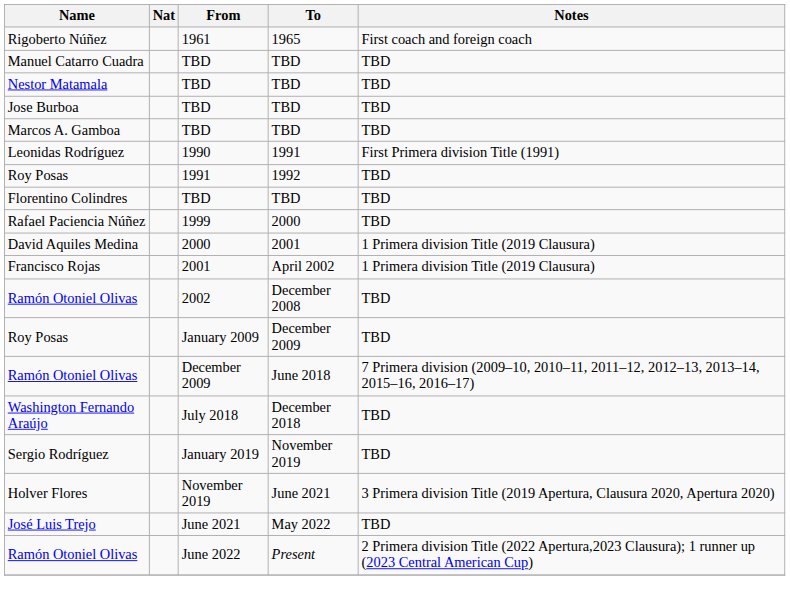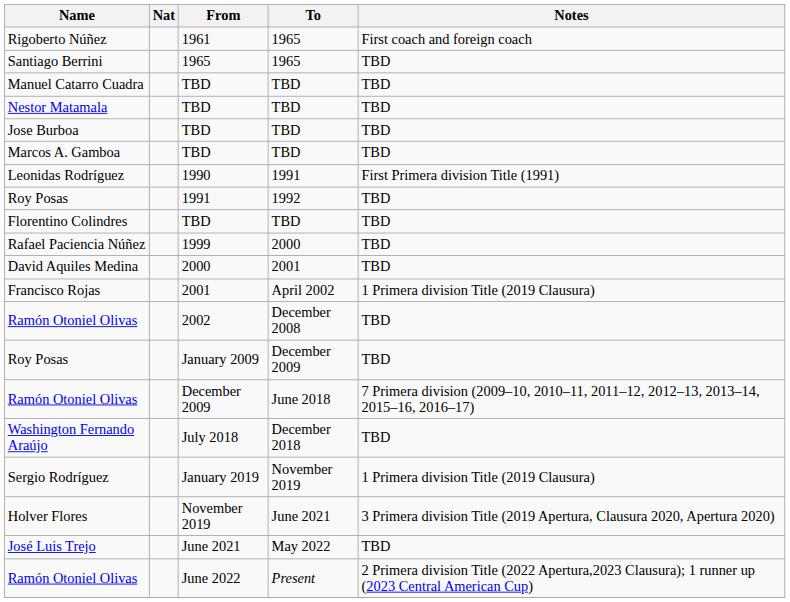+ row: Santiago Berrini | 1965 | 1965 | TBD
David Aquiles Medina | Notes: 1 Primera division Title (2019 Clausura) -> TBD
Sergio Rodríguez | Notes: TBD -> 1 Primera division Title (2019 Clausura)
